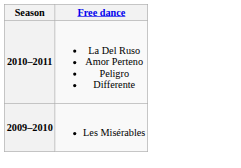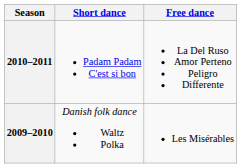+ column: Short dance | Padam Padam C'est si bon | Danish folk dance Waltz Polka
